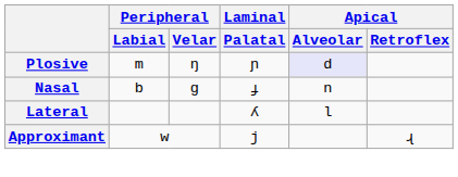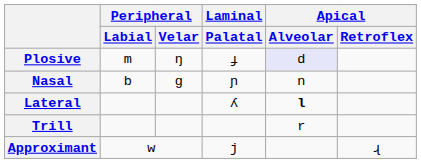Plosive | Laminal / Palatal: ɲ -> ɟ
Nasal | Laminal / Palatal: ɟ -> ɲ
Lateral | Apical / Alveolar: normal -> bold
+ row: Trill | r
